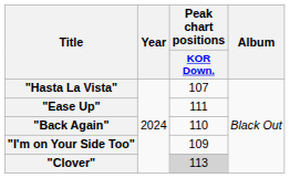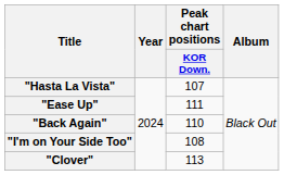"I'm on Your Side Too" | Peak chart positions / KOR Down.: 109 -> 108
"Clover" | Peak chart positions / KOR Down.: lightgrey background -> no background
